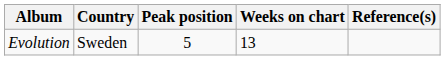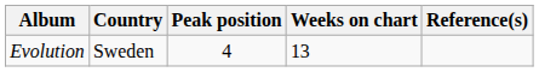Evolution | Peak position: 5 -> 4
